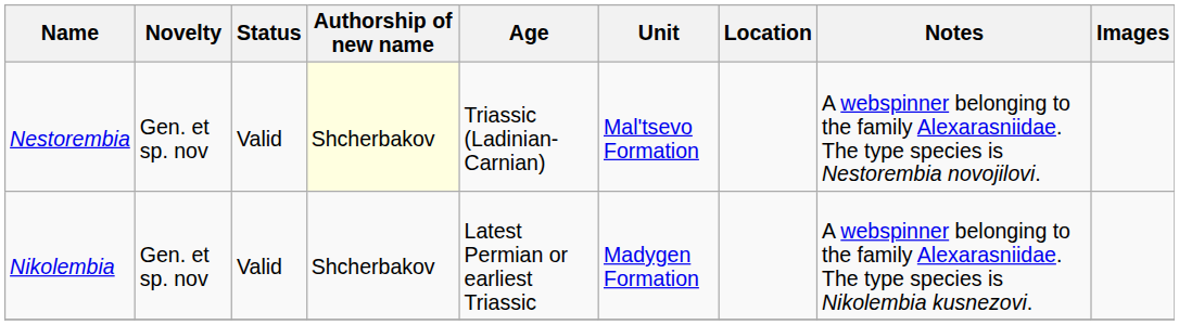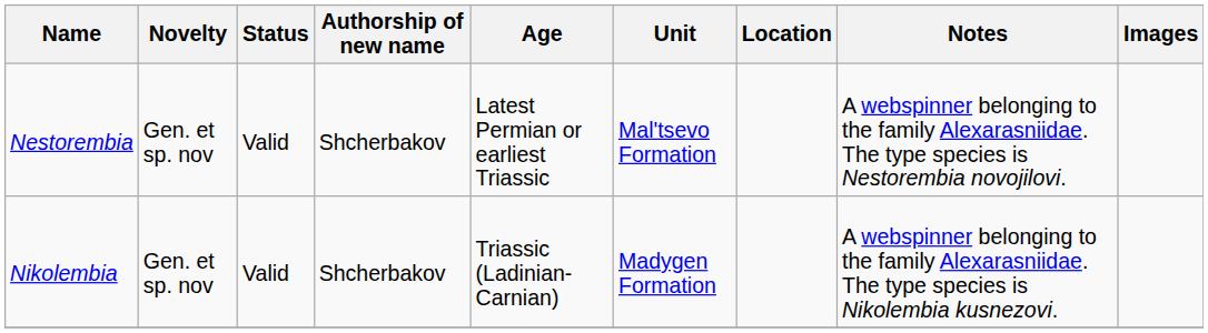Nestorembia | Authorship of new name: lightyellow background -> no background
Nestorembia | Age: Triassic (Ladinian-Carnian) -> Latest Permian or earliest Triassic
Nikolembia | Age: Latest Permian or earliest Triassic -> Triassic (Ladinian-Carnian)
